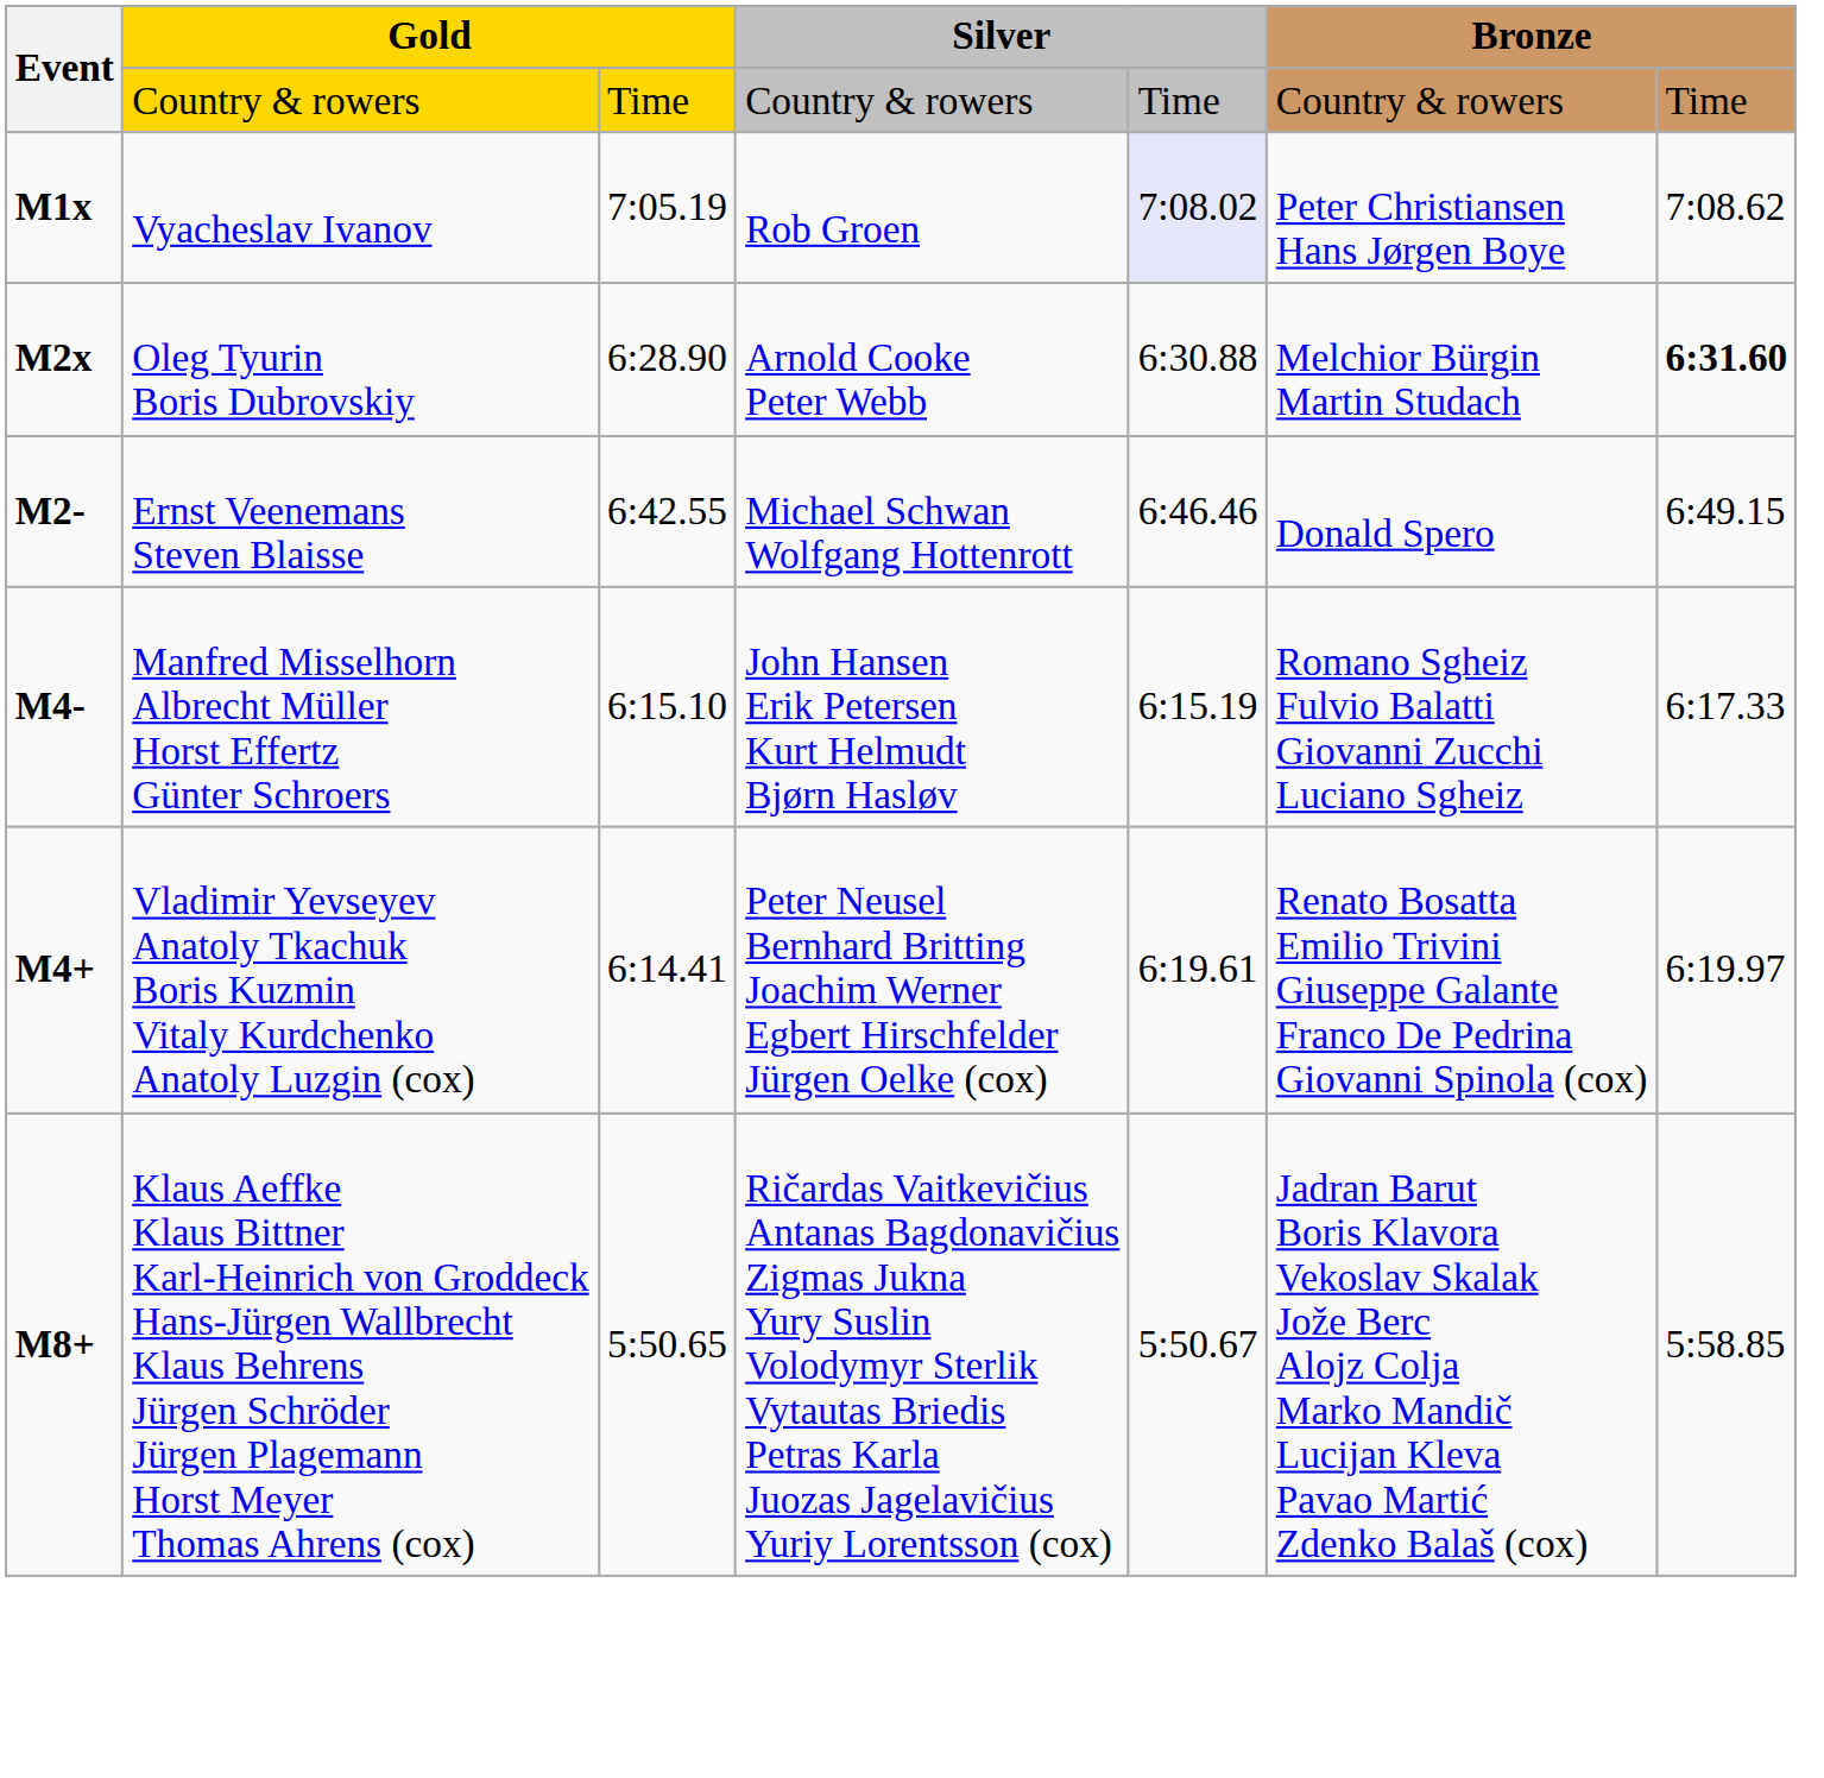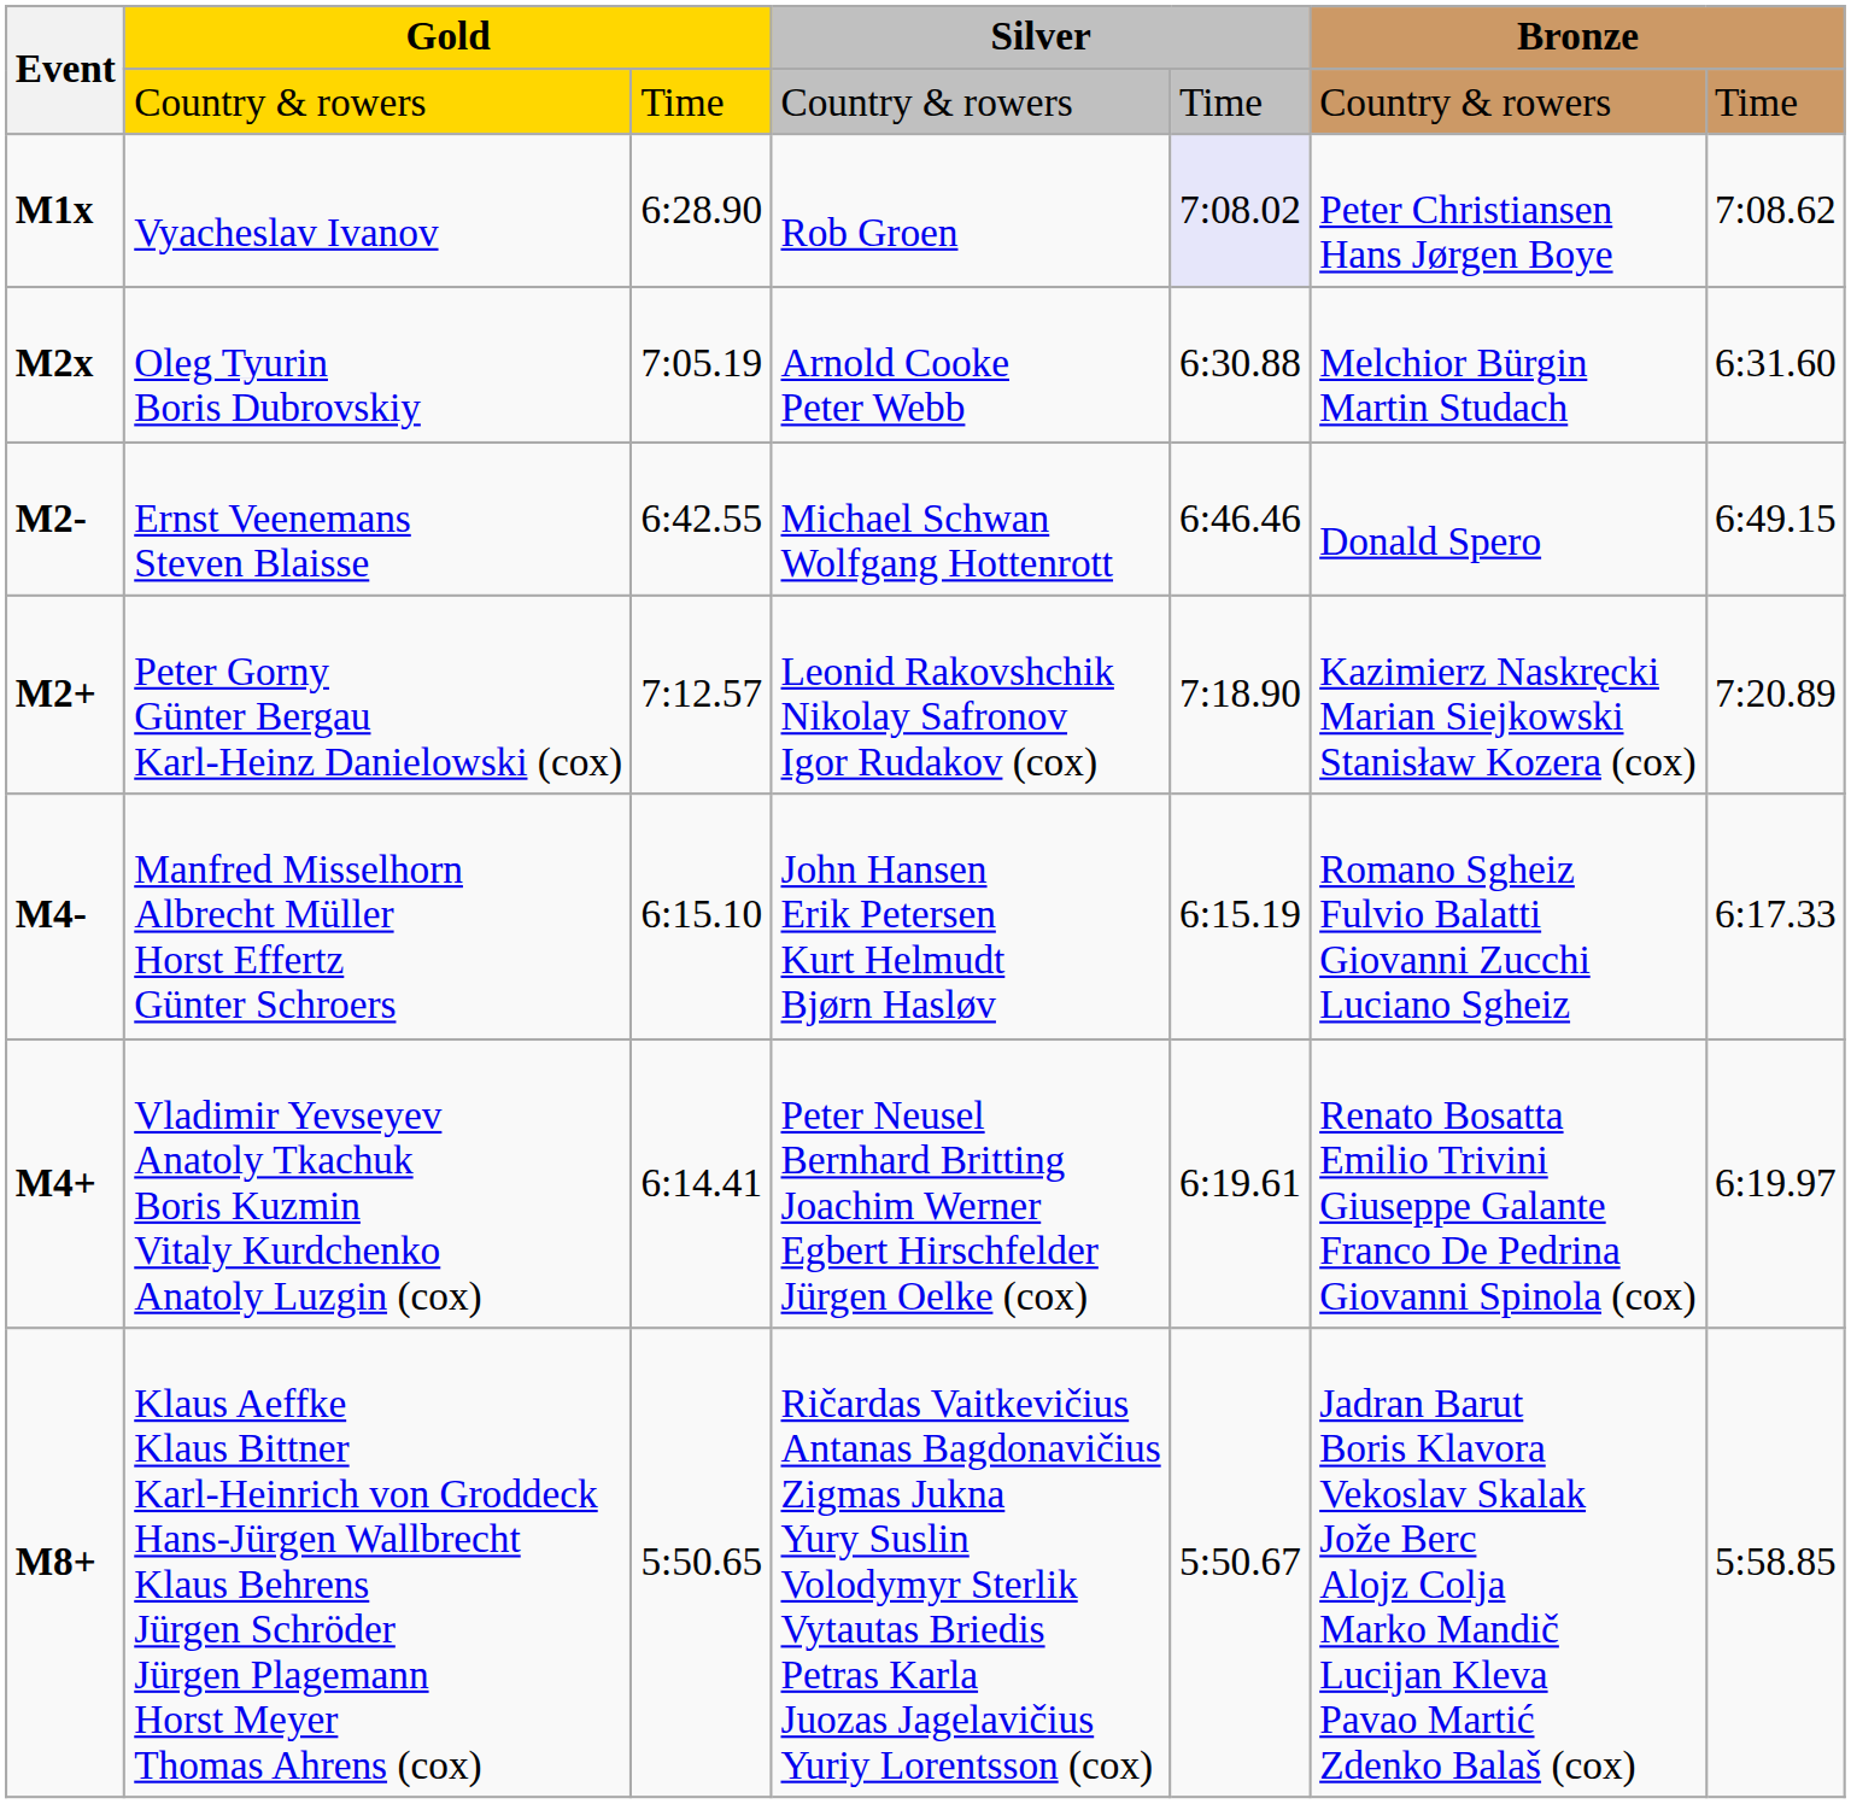Vyacheslav Ivanov | column 3: 7:05.19 -> 6:28.90
Oleg Tyurin Boris Dubrovskiy | column 3: 6:28.90 -> 7:05.19
Oleg Tyurin Boris Dubrovskiy | column 7: bold -> normal
+ row: M2+ | Peter Gorny Günter Bergau Karl-Heinz Danielowski (cox) | 7:12.57 | Leonid Rakovshchik Nikolay Safronov Igor Rudakov (cox) | 7:18.90 | Kazimierz Naskręcki Marian Siejkowski Stanisław Kozera (cox) | 7:20.89
